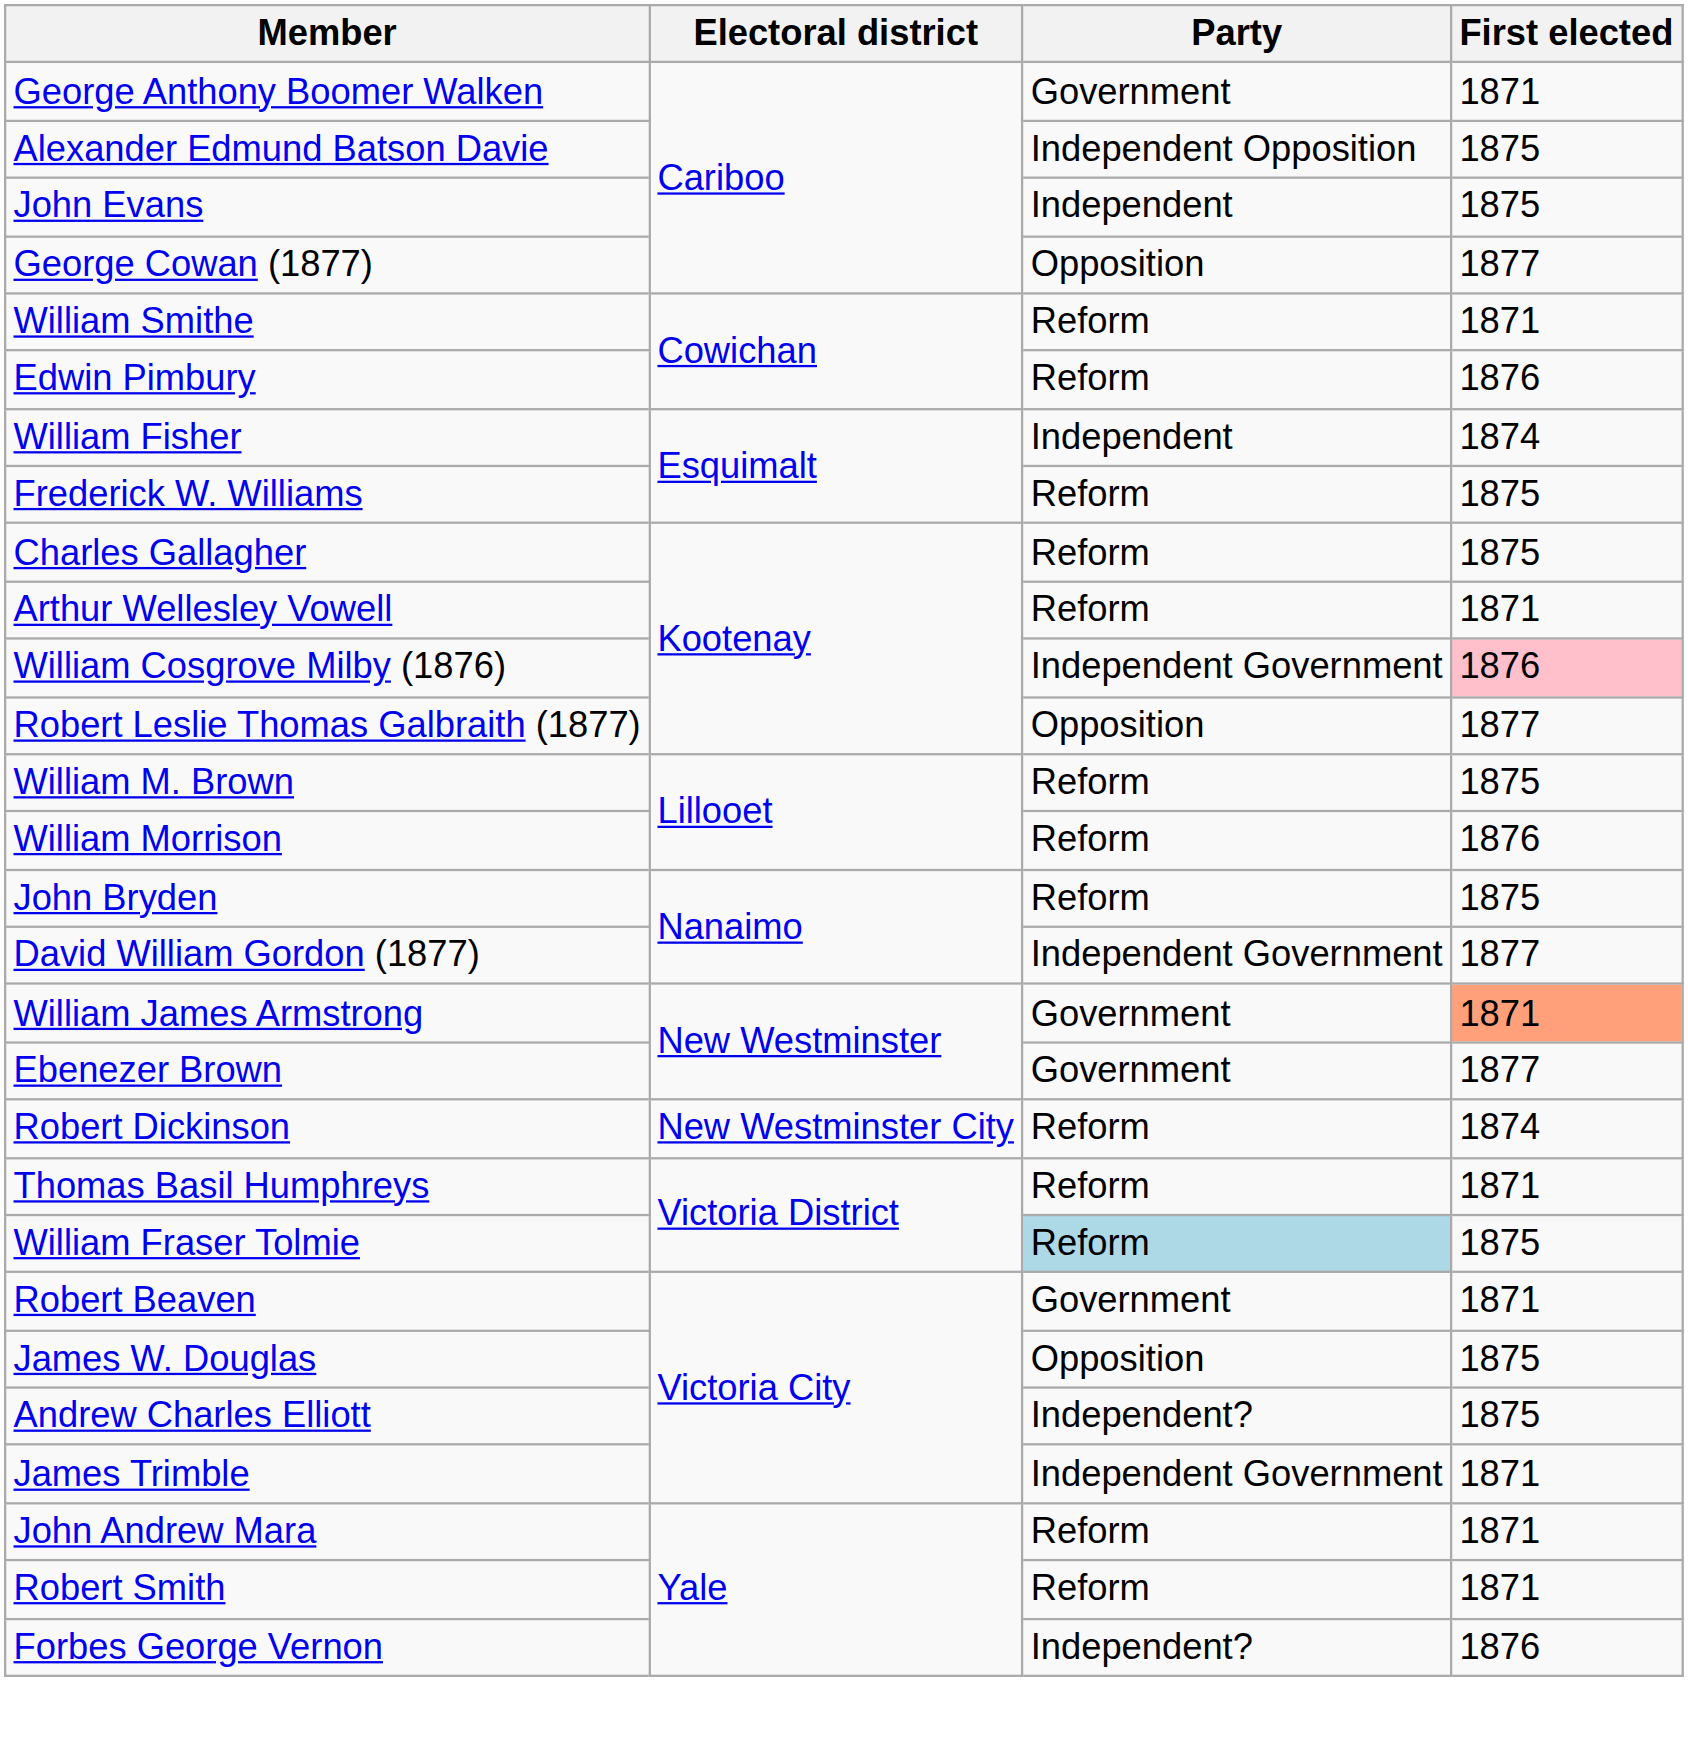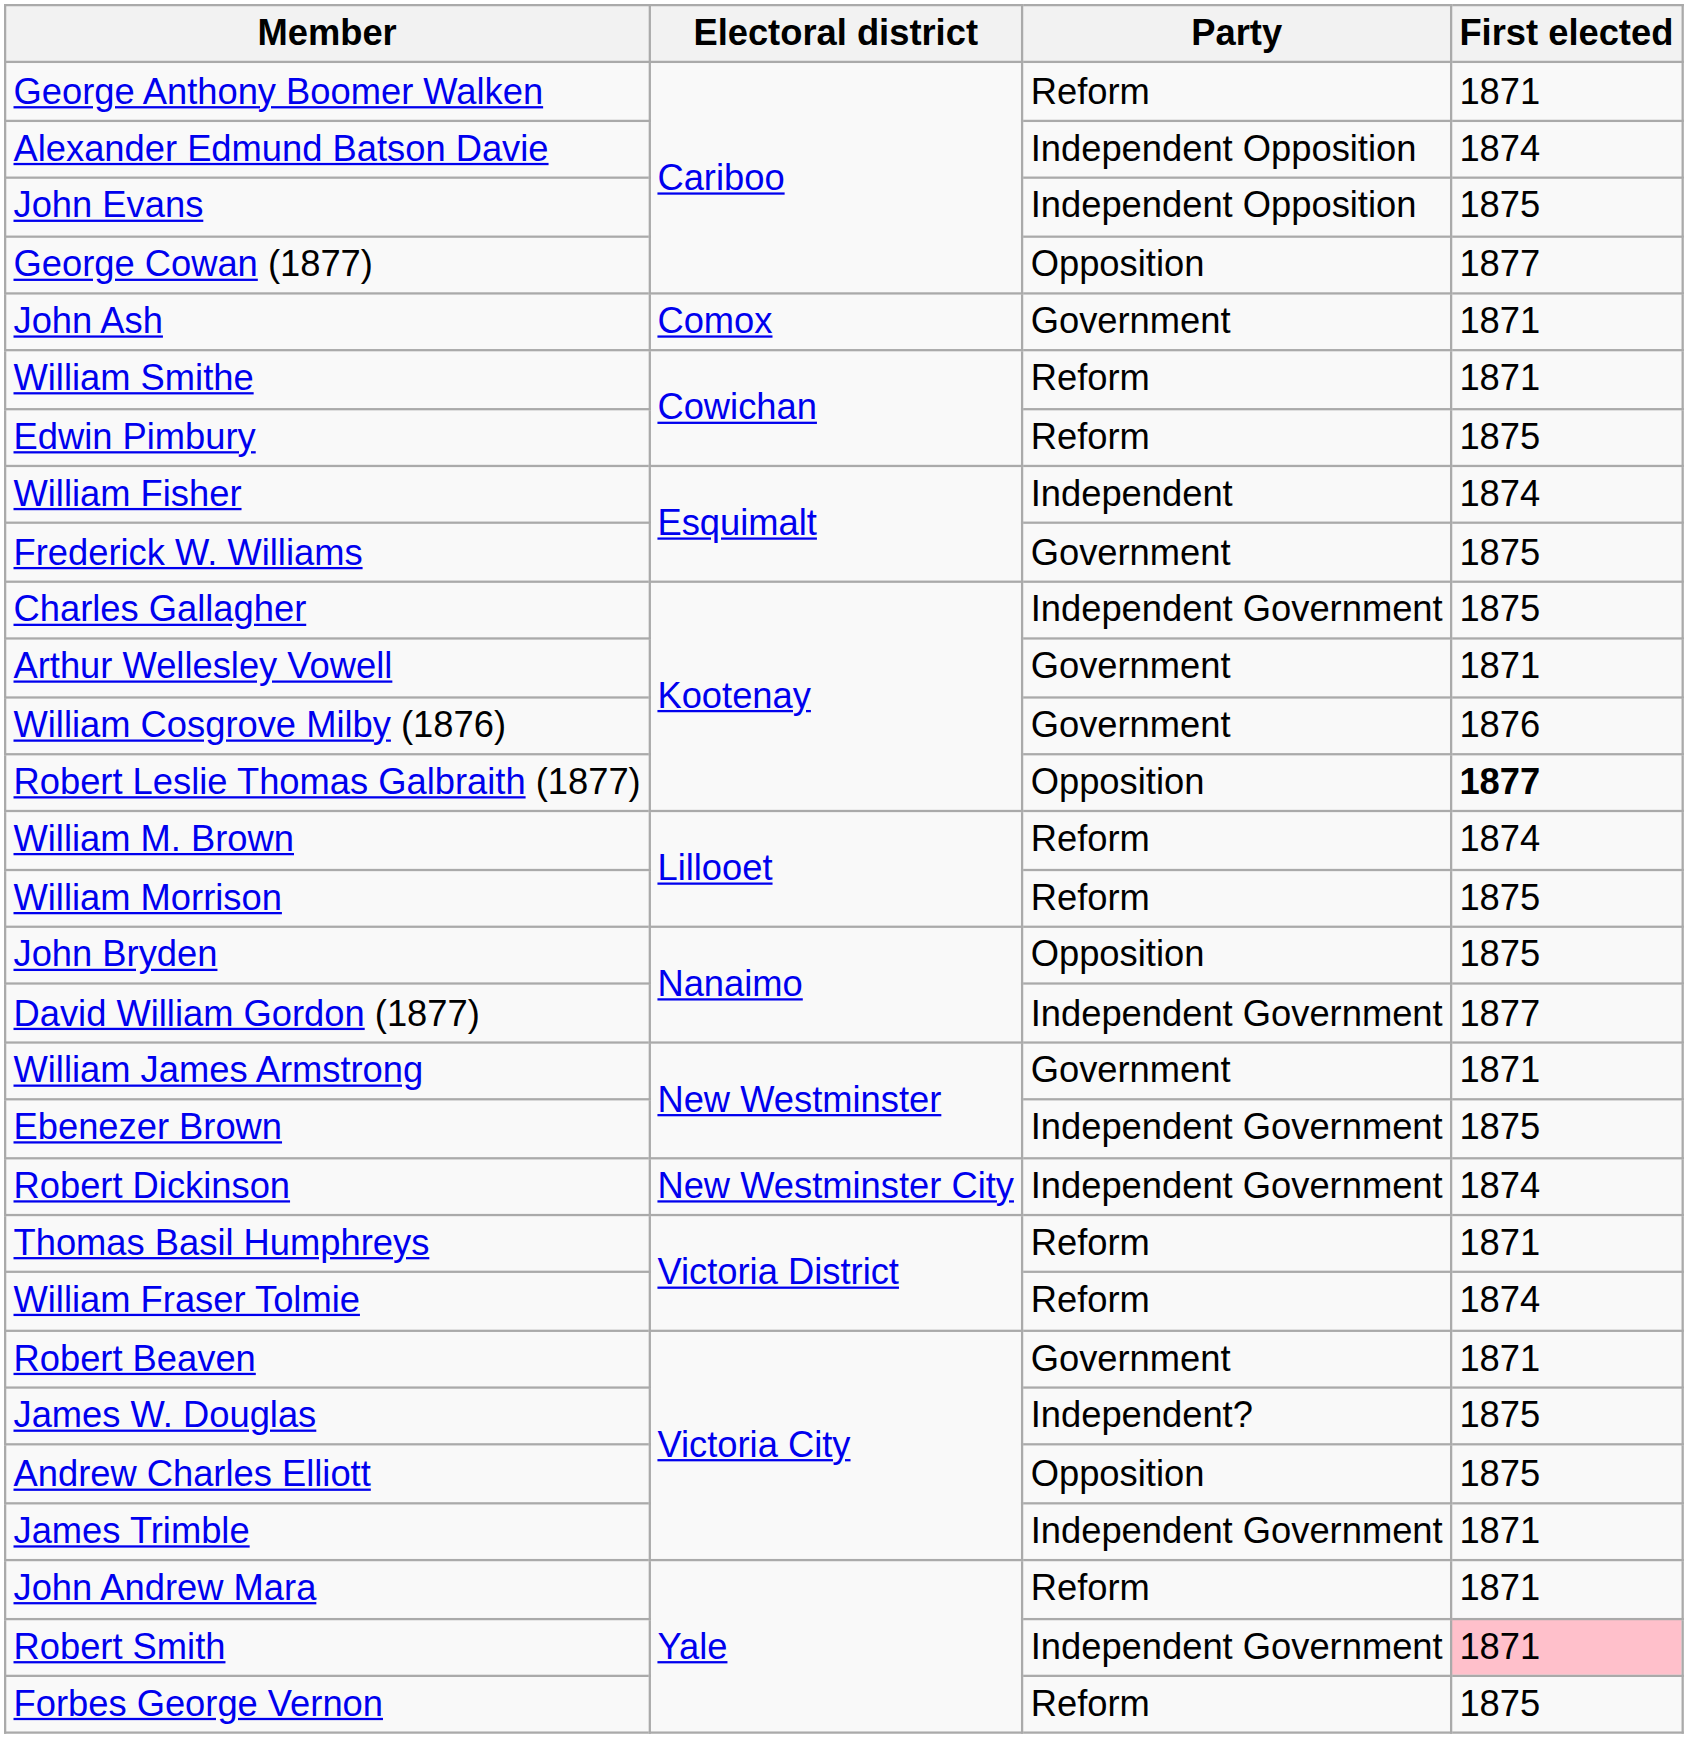George Anthony Boomer Walken | Party: Government -> Reform
Alexander Edmund Batson Davie | First elected: 1875 -> 1874
John Evans | Party: Independent -> Independent Opposition
+ row: John Ash | Comox | Government | 1871
Edwin Pimbury | First elected: 1876 -> 1875
Frederick W. Williams | Party: Reform -> Government
Charles Gallagher | Party: Reform -> Independent Government
Arthur Wellesley Vowell | Party: Reform -> Government
William Cosgrove Milby (1876) | Party: Independent Government -> Government
William Cosgrove Milby (1876) | First elected: pink background -> no background
Robert Leslie Thomas Galbraith (1877) | First elected: normal -> bold
William M. Brown | First elected: 1875 -> 1874
William Morrison | First elected: 1876 -> 1875
John Bryden | Party: Reform -> Opposition
William James Armstrong | First elected: lightsalmon background -> no background
Ebenezer Brown | Party: Government -> Independent Government
Ebenezer Brown | First elected: 1877 -> 1875
Robert Dickinson | Party: Reform -> Independent Government
William Fraser Tolmie | Party: lightblue background -> no background
William Fraser Tolmie | First elected: 1875 -> 1874
James W. Douglas | Party: Opposition -> Independent?
Andrew Charles Elliott | Party: Independent? -> Opposition
Robert Smith | Party: Reform -> Independent Government
Robert Smith | First elected: no background -> pink background
Forbes George Vernon | Party: Independent? -> Reform
Forbes George Vernon | First elected: 1876 -> 1875
